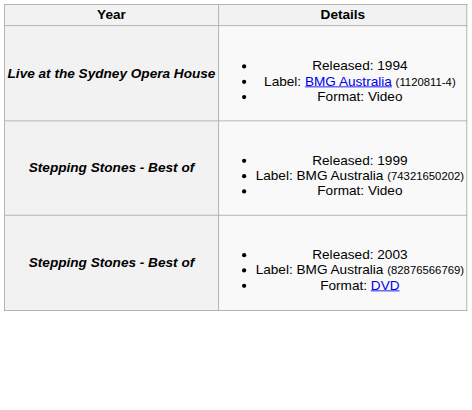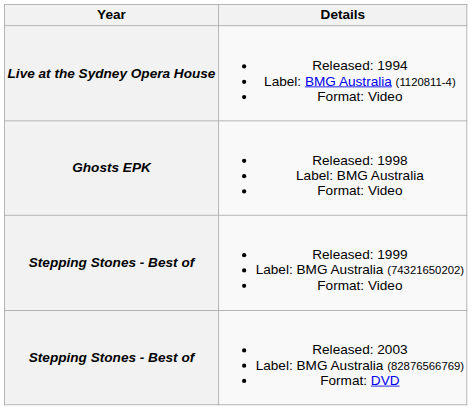+ row: Ghosts EPK | Released: 1998 Label: BMG Australia Format: Video
